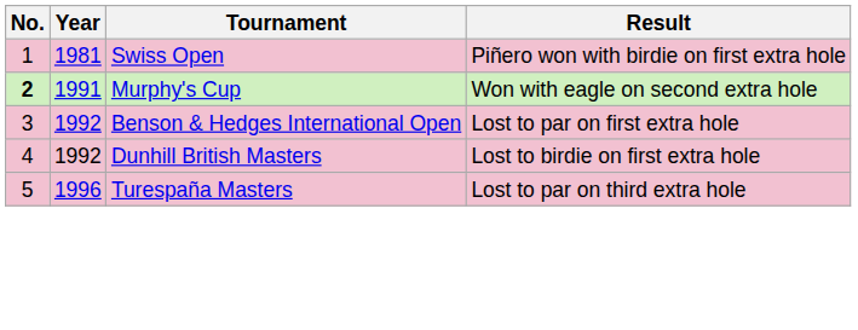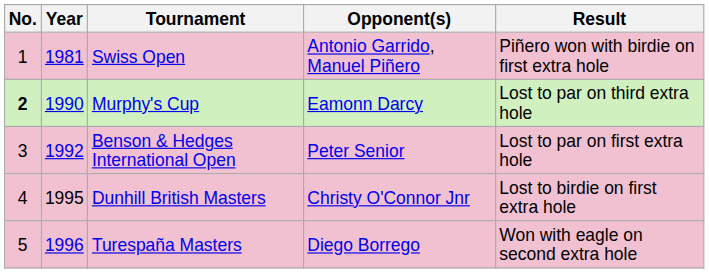+ column: Opponent(s) | Antonio Garrido, Manuel Piñero | Eamonn Darcy | Peter Senior | Christy O'Connor Jnr | Diego Borrego
Murphy's Cup | Year: 1991 -> 1990
Murphy's Cup | Result: Won with eagle on second extra hole -> Lost to par on third extra hole
Dunhill British Masters | Year: 1992 -> 1995
Turespaña Masters | Result: Lost to par on third extra hole -> Won with eagle on second extra hole
